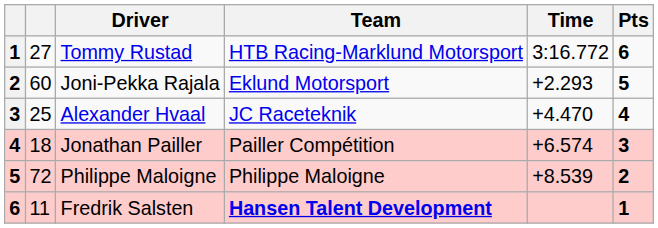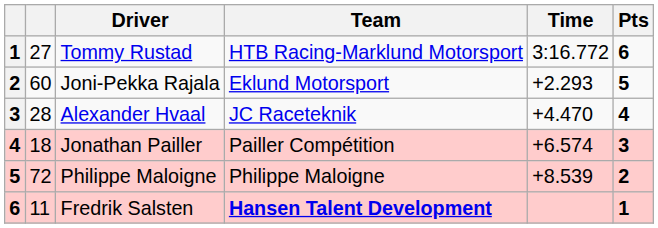Alexander Hvaal | column 2: 25 -> 28
